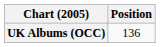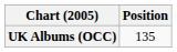UK Albums (OCC) | Position: 136 -> 135
